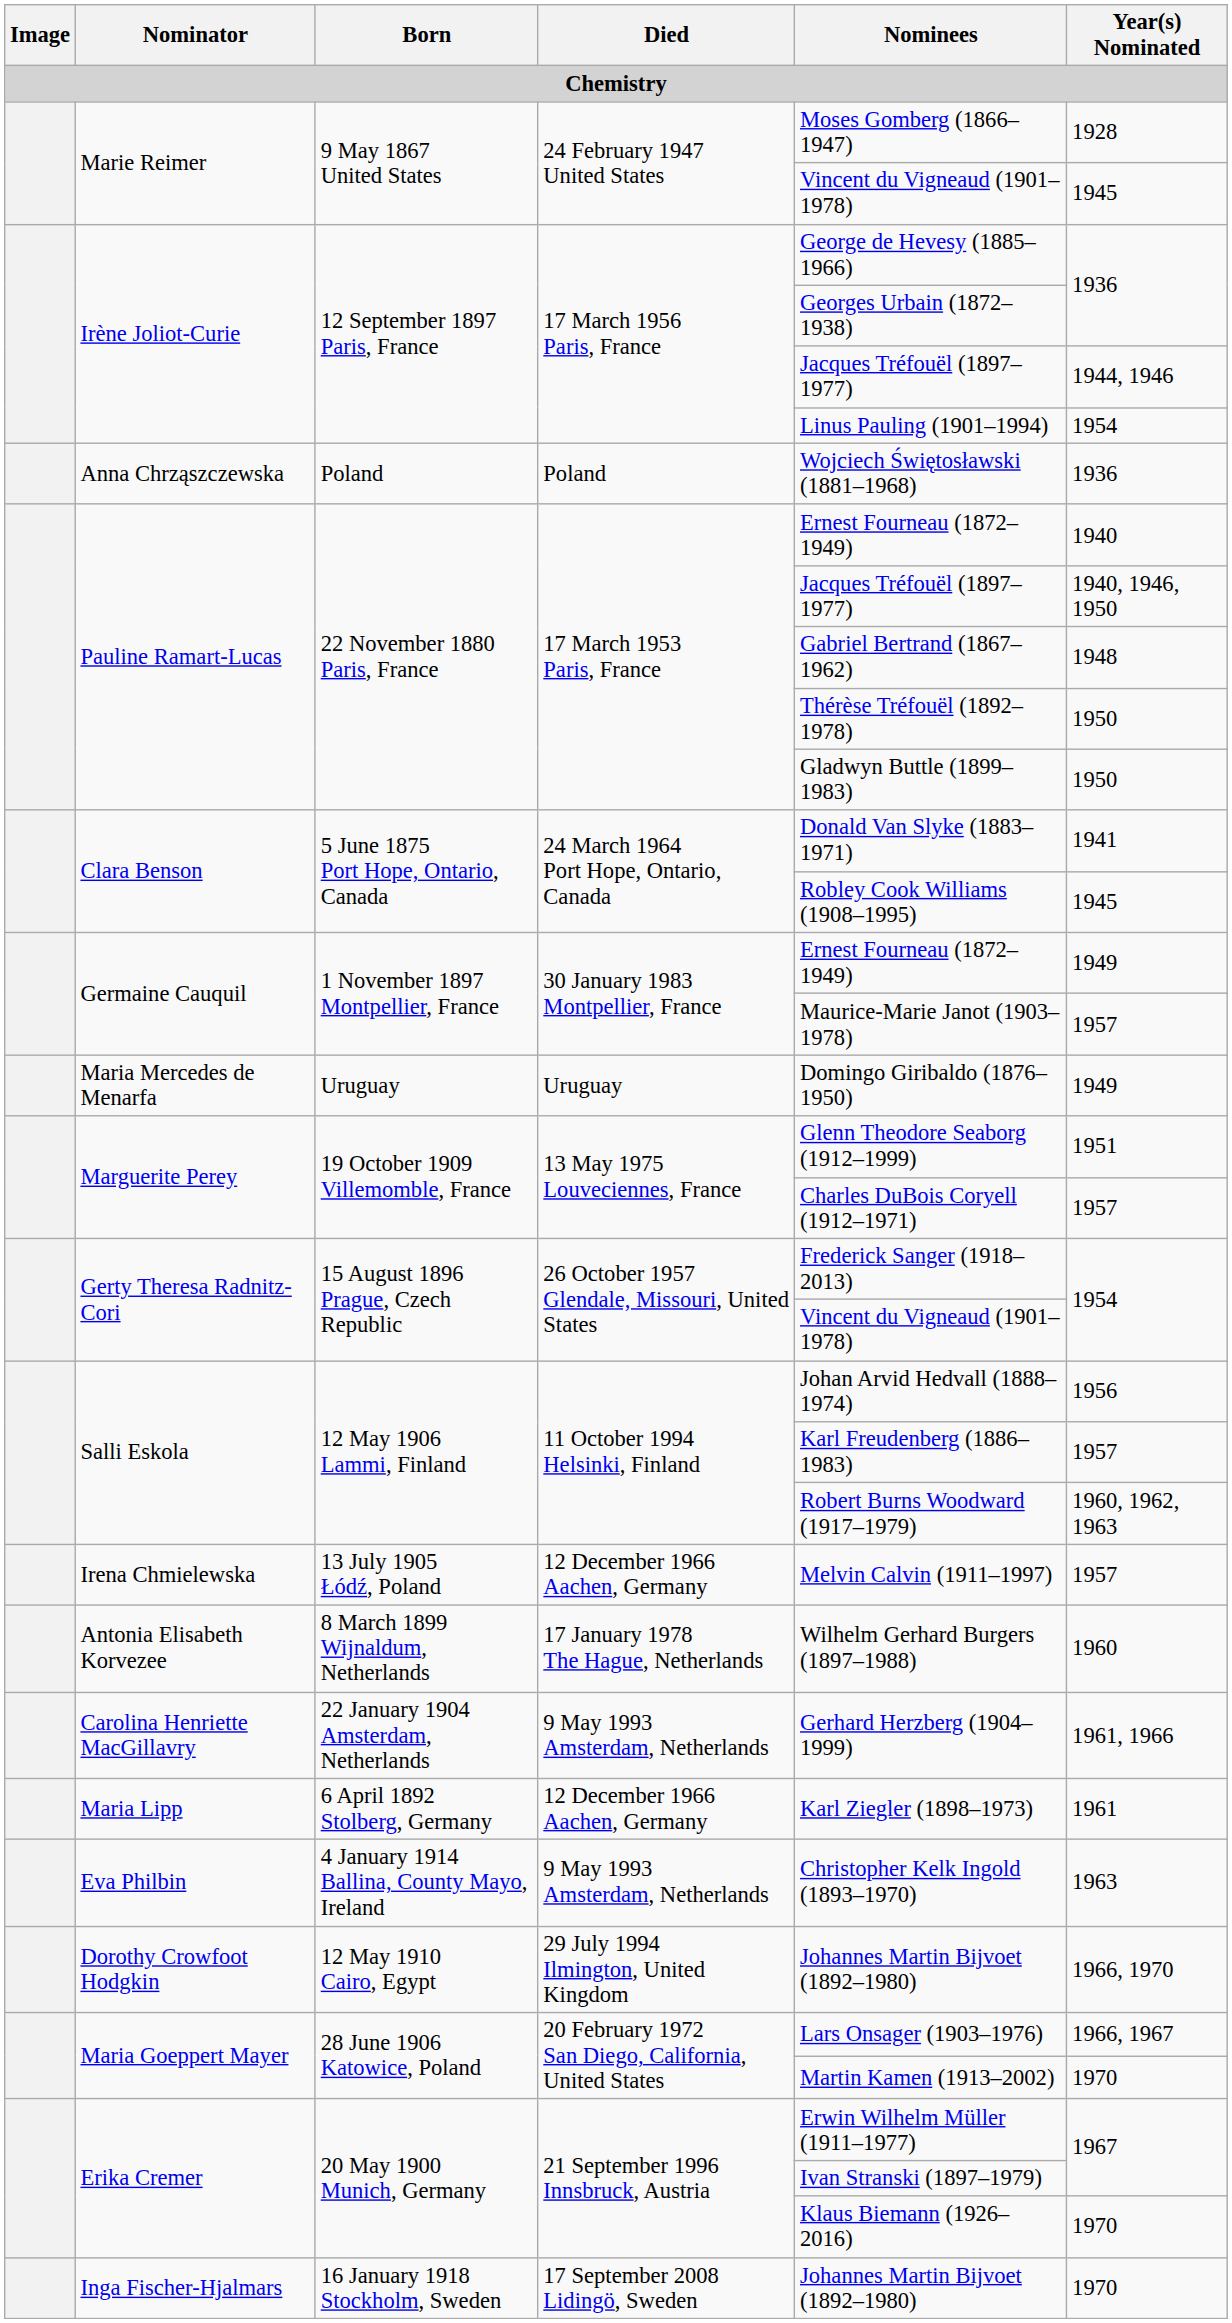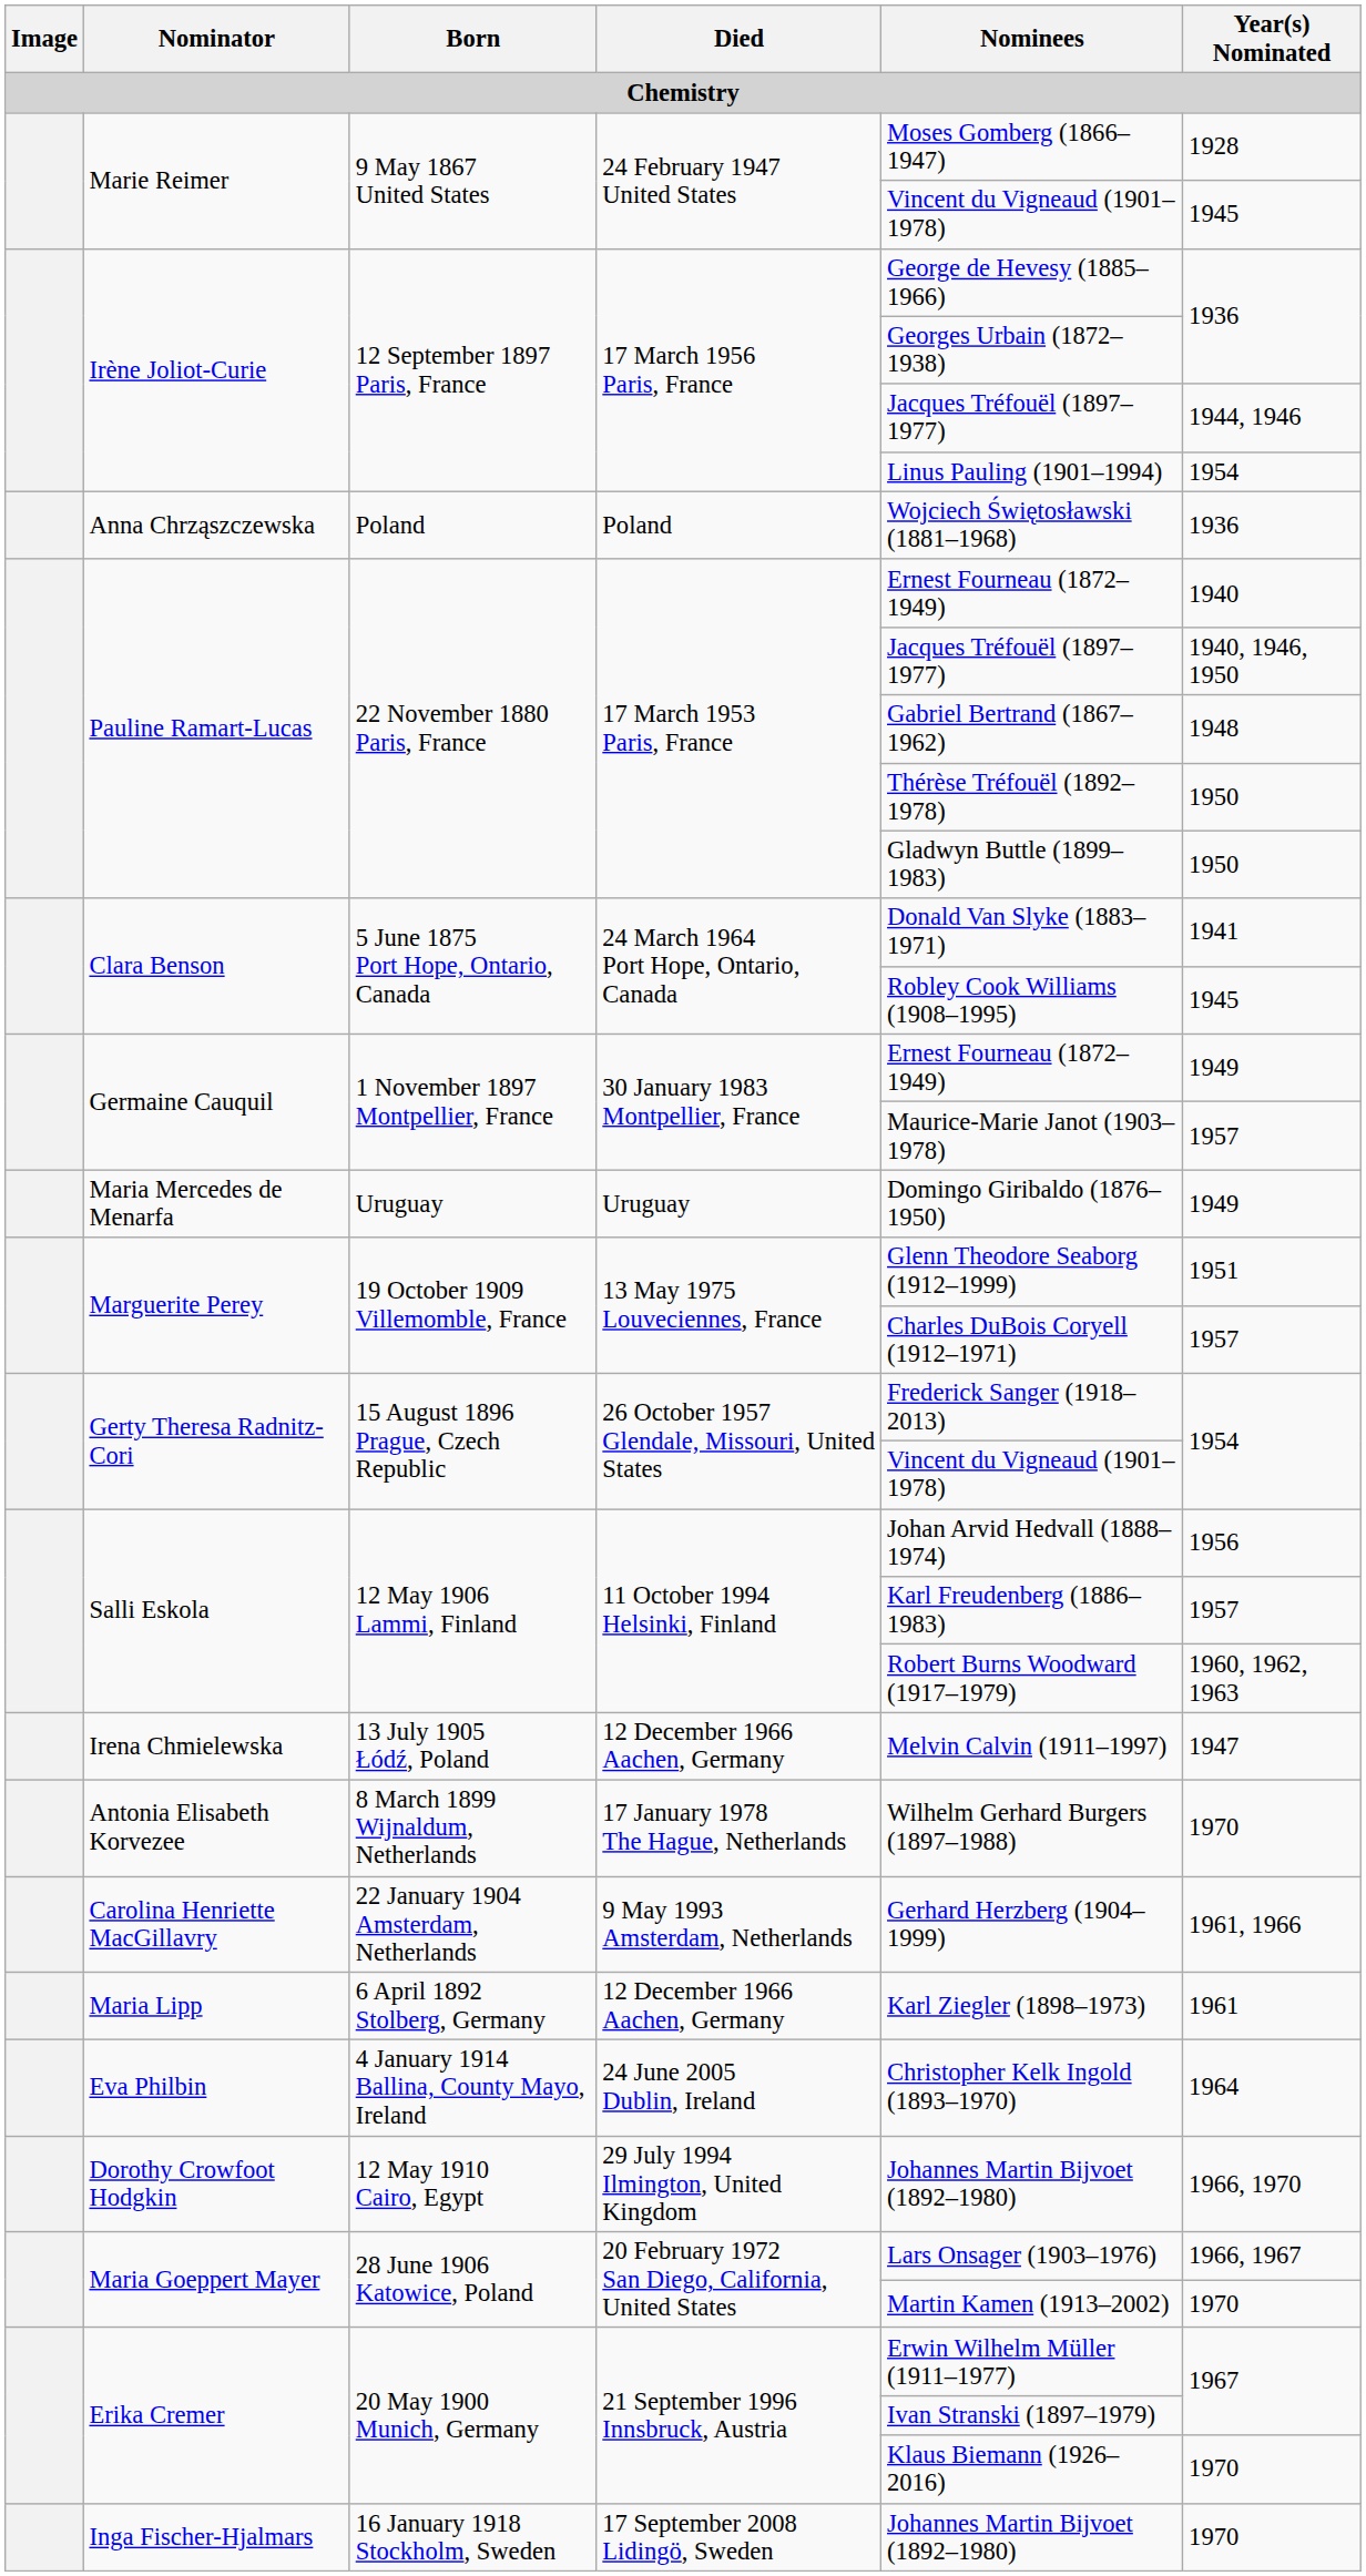Irena Chmielewska | Year(s) Nominated: 1957 -> 1947
Antonia Elisabeth Korvezee | Year(s) Nominated: 1960 -> 1970
Eva Philbin | Died: 9 May 1993 Amsterdam, Netherlands -> 24 June 2005 Dublin, Ireland
Eva Philbin | Year(s) Nominated: 1963 -> 1964
